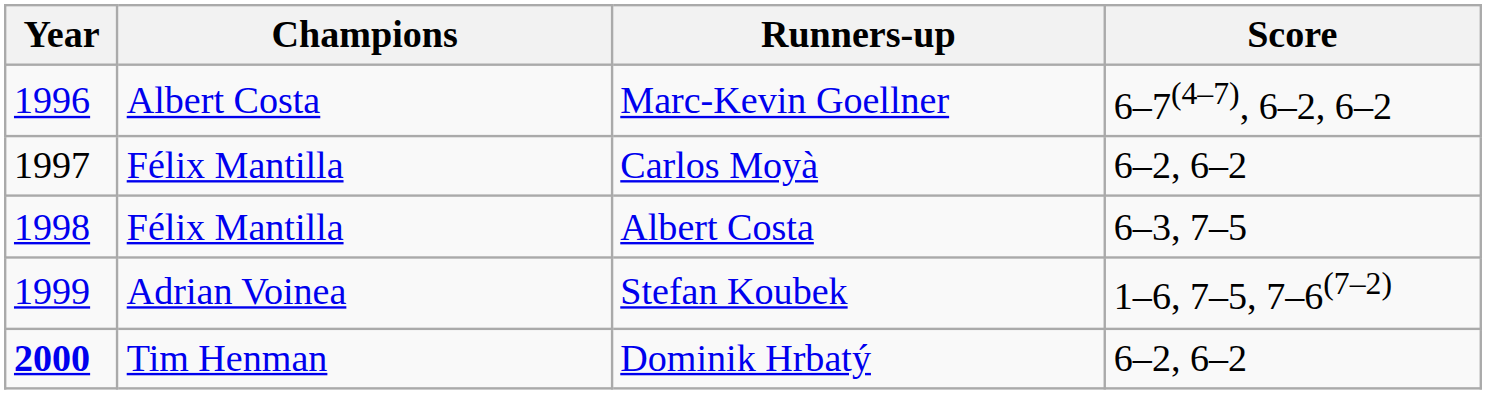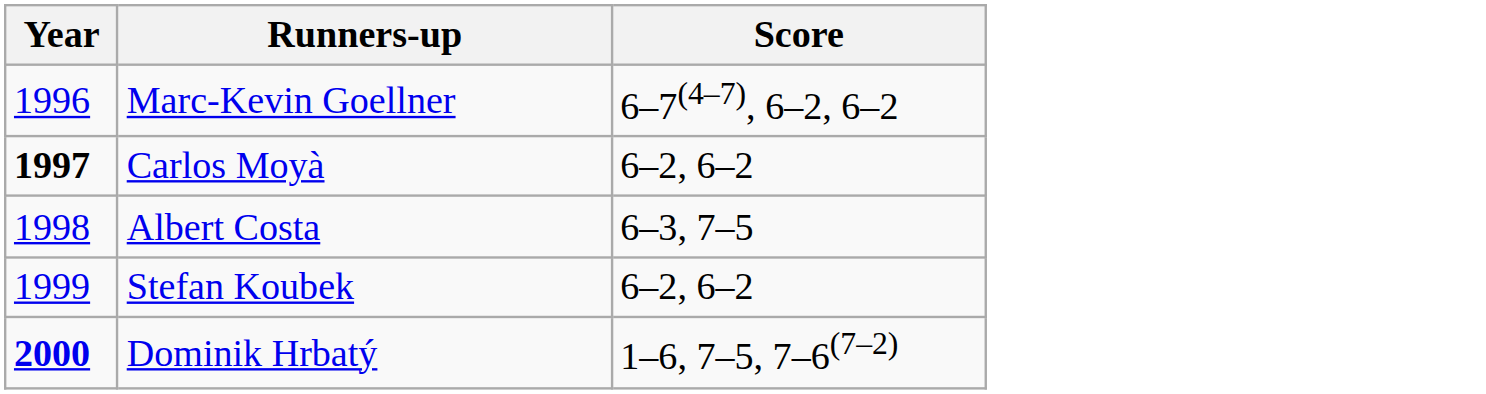- column: Champions | Albert Costa | Félix Mantilla | Félix Mantilla | Adrian Voinea | Tim Henman
Carlos Moyà | Year: normal -> bold
Stefan Koubek | Score: 1–6, 7–5, 7–6(7–2) -> 6–2, 6–2
Dominik Hrbatý | Score: 6–2, 6–2 -> 1–6, 7–5, 7–6(7–2)
